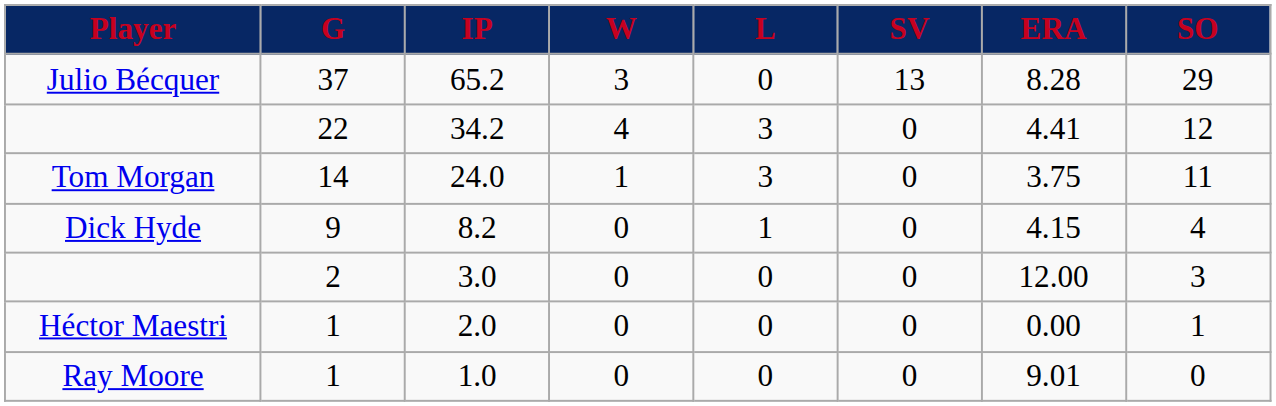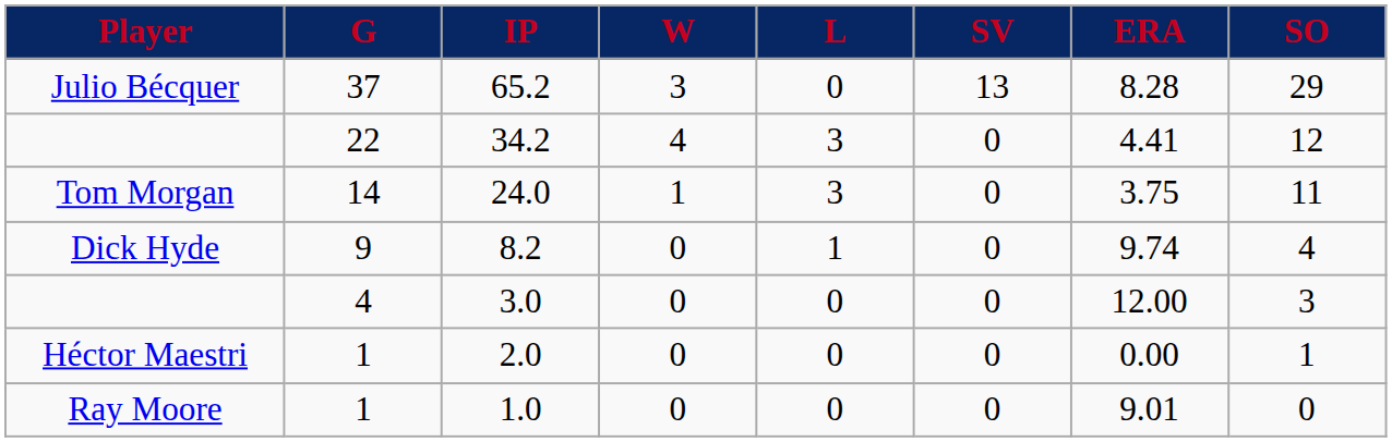8.2 | ERA: 4.15 -> 9.74
3.0 | G: 2 -> 4
